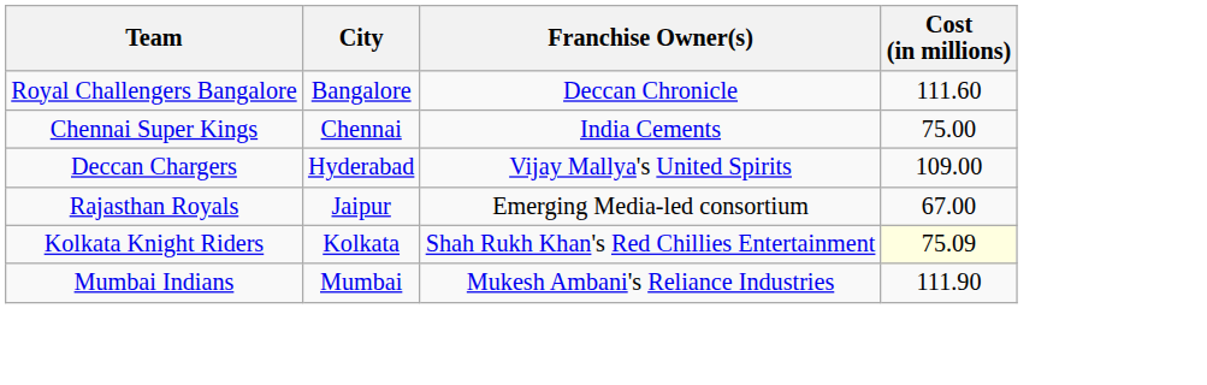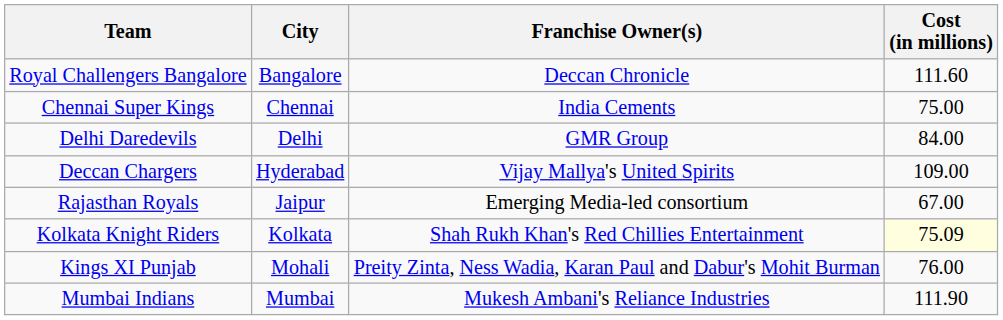+ row: Delhi Daredevils | Delhi | GMR Group | 84.00
+ row: Kings XI Punjab | Mohali | Preity Zinta, Ness Wadia, Karan Paul and Dabur's Mohit Burman | 76.00
